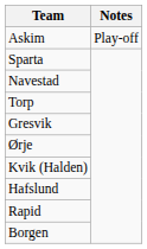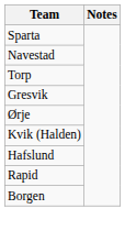- row: Askim | Play-off
